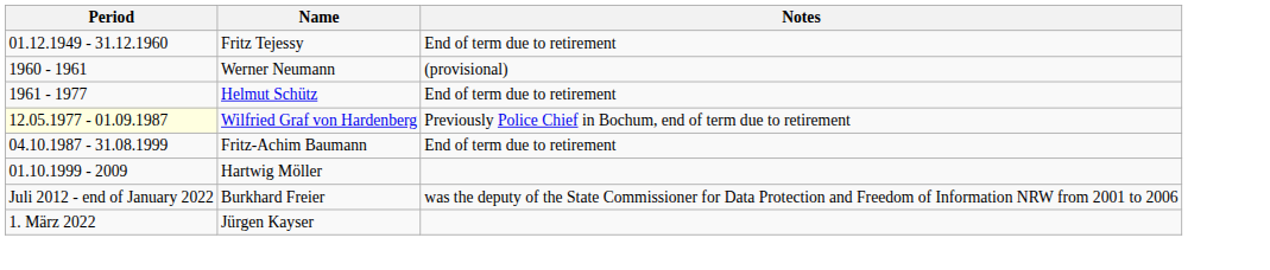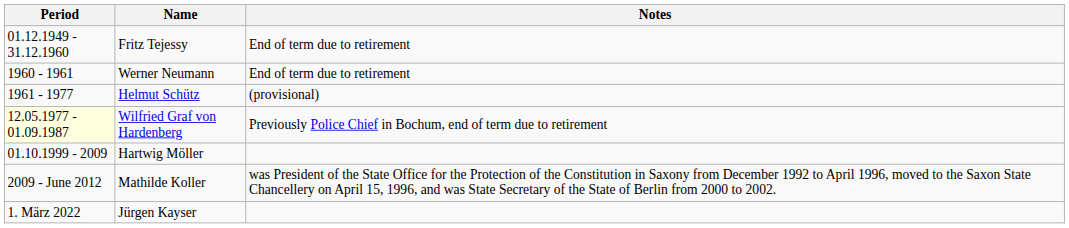Werner Neumann | Notes: (provisional) -> End of term due to retirement
Helmut Schütz | Notes: End of term due to retirement -> (provisional)
- row: 04.10.1987 - 31.08.1999 | Fritz-Achim Baumann | End of term due to retirement
+ row: 2009 - June 2012 | Mathilde Koller | was President of the State Office for the Protection of the Constitution in Saxony from December 1992 to April 1996, moved to the Saxon State Chancellery on April 15, 1996, and was State Secretary of the State of Berlin from 2000 to 2002.
- row: Juli 2012 - end of January 2022 | Burkhard Freier | was the deputy of the State Commissioner for Data Protection and Freedom of Information NRW from 2001 to 2006
